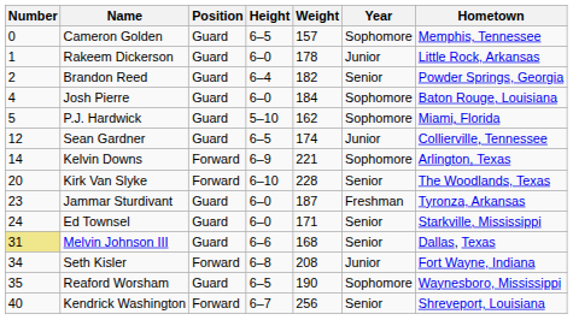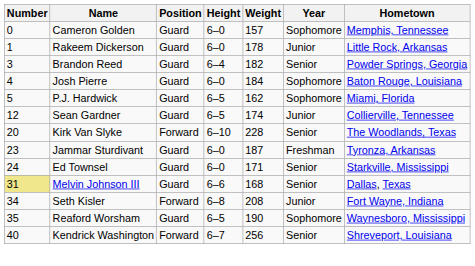Cameron Golden | Height: 6–5 -> 6–0
Brandon Reed | Number: 2 -> 3
P.J. Hardwick | Height: 5–10 -> 6–5
- row: 14 | Kelvin Downs | Forward | 6–9 | 221 | Sophomore | Arlington, Texas
